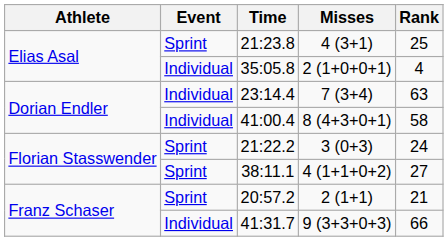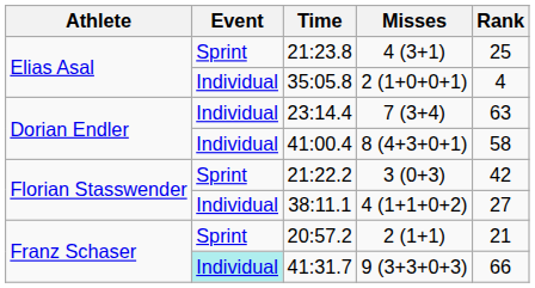21:22.2 | Rank: 24 -> 42
38:11.1 | Event: Sprint -> Individual
41:31.7 | Event: no background -> paleturquoise background
